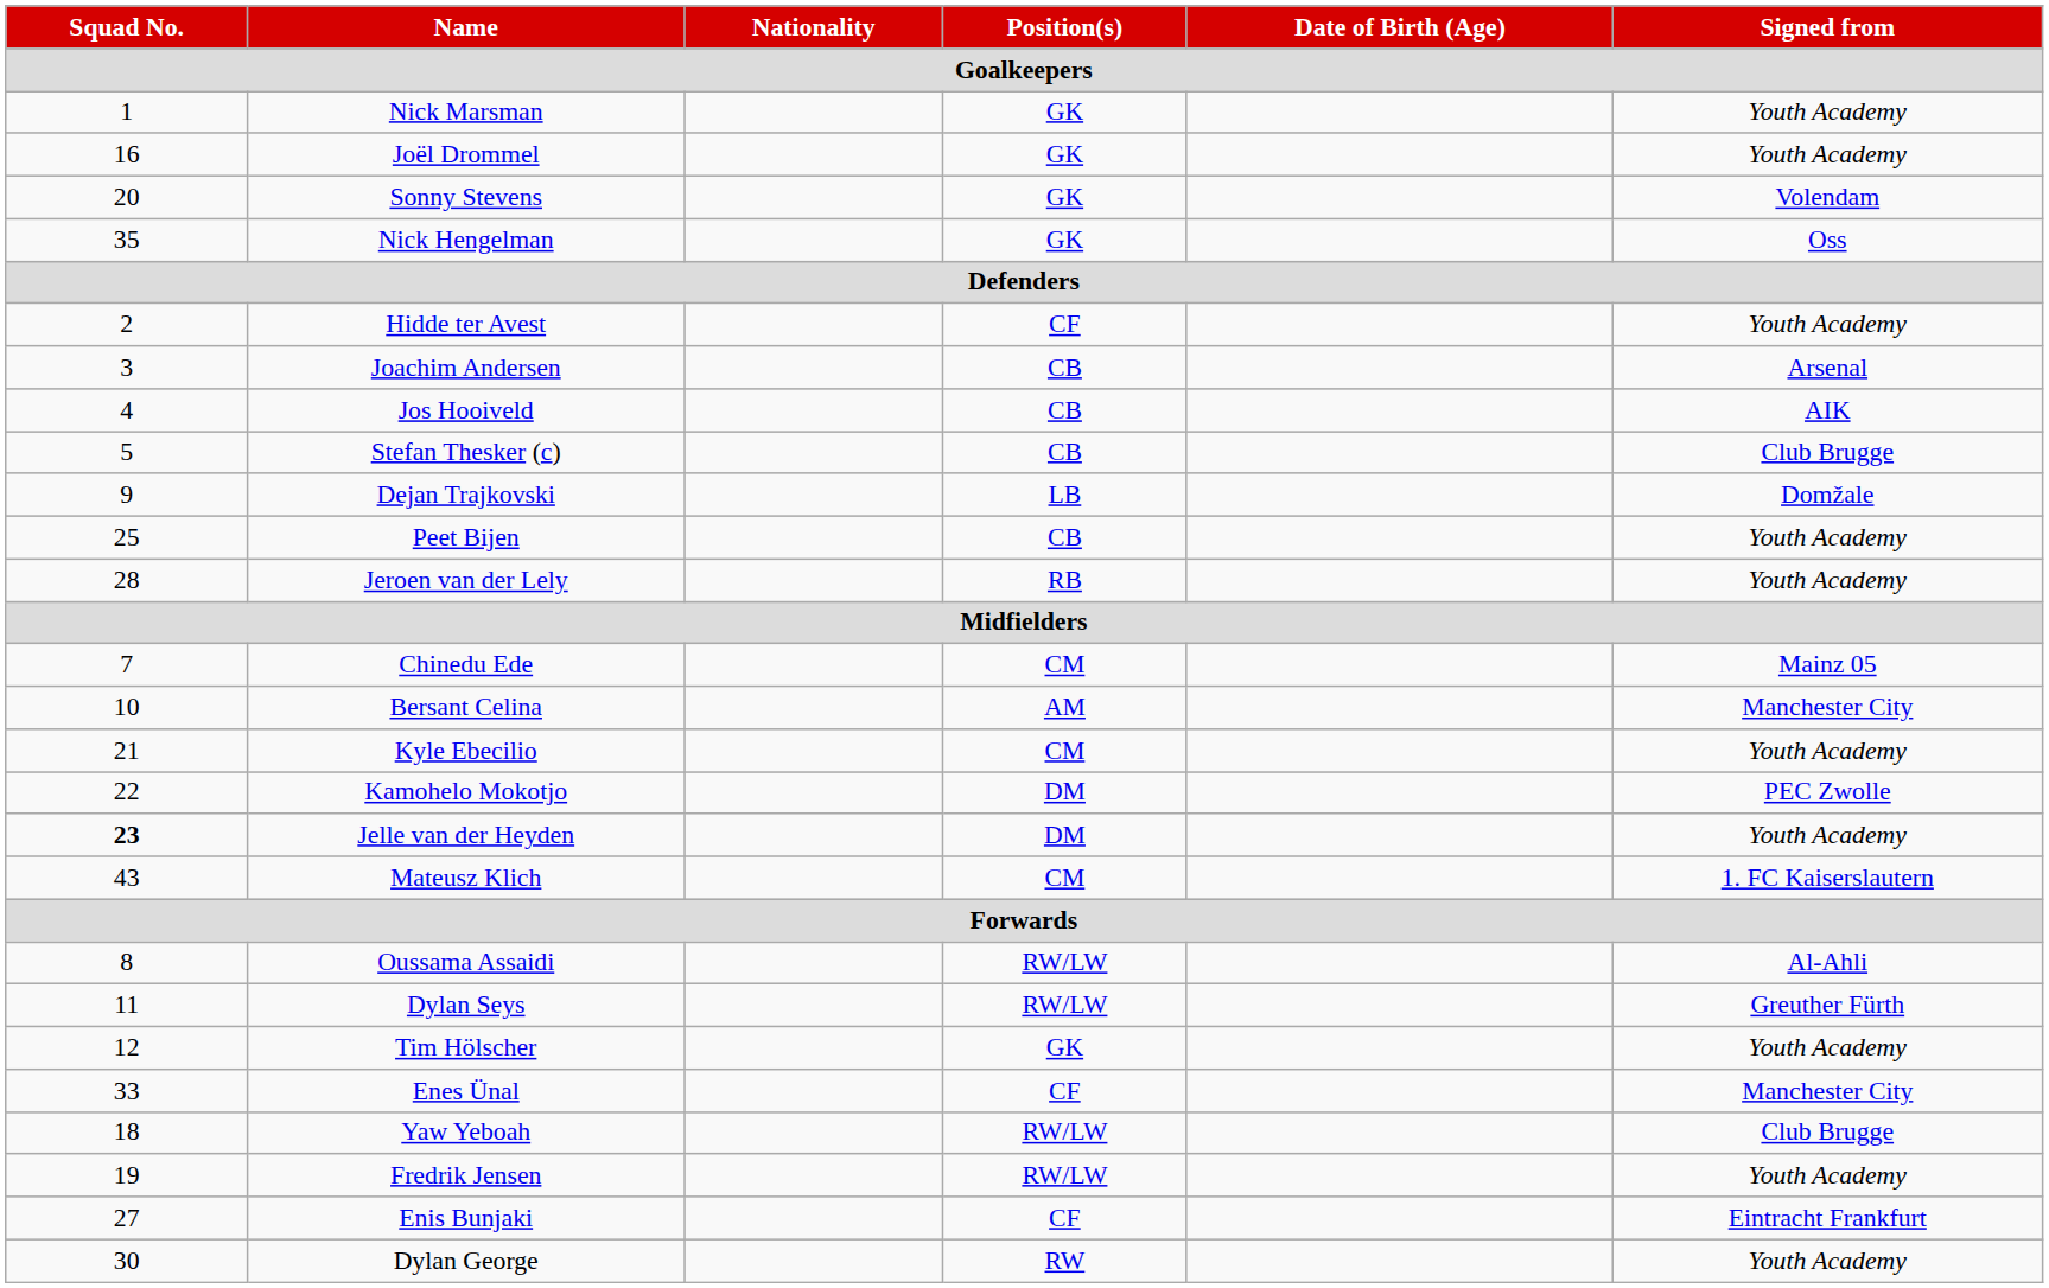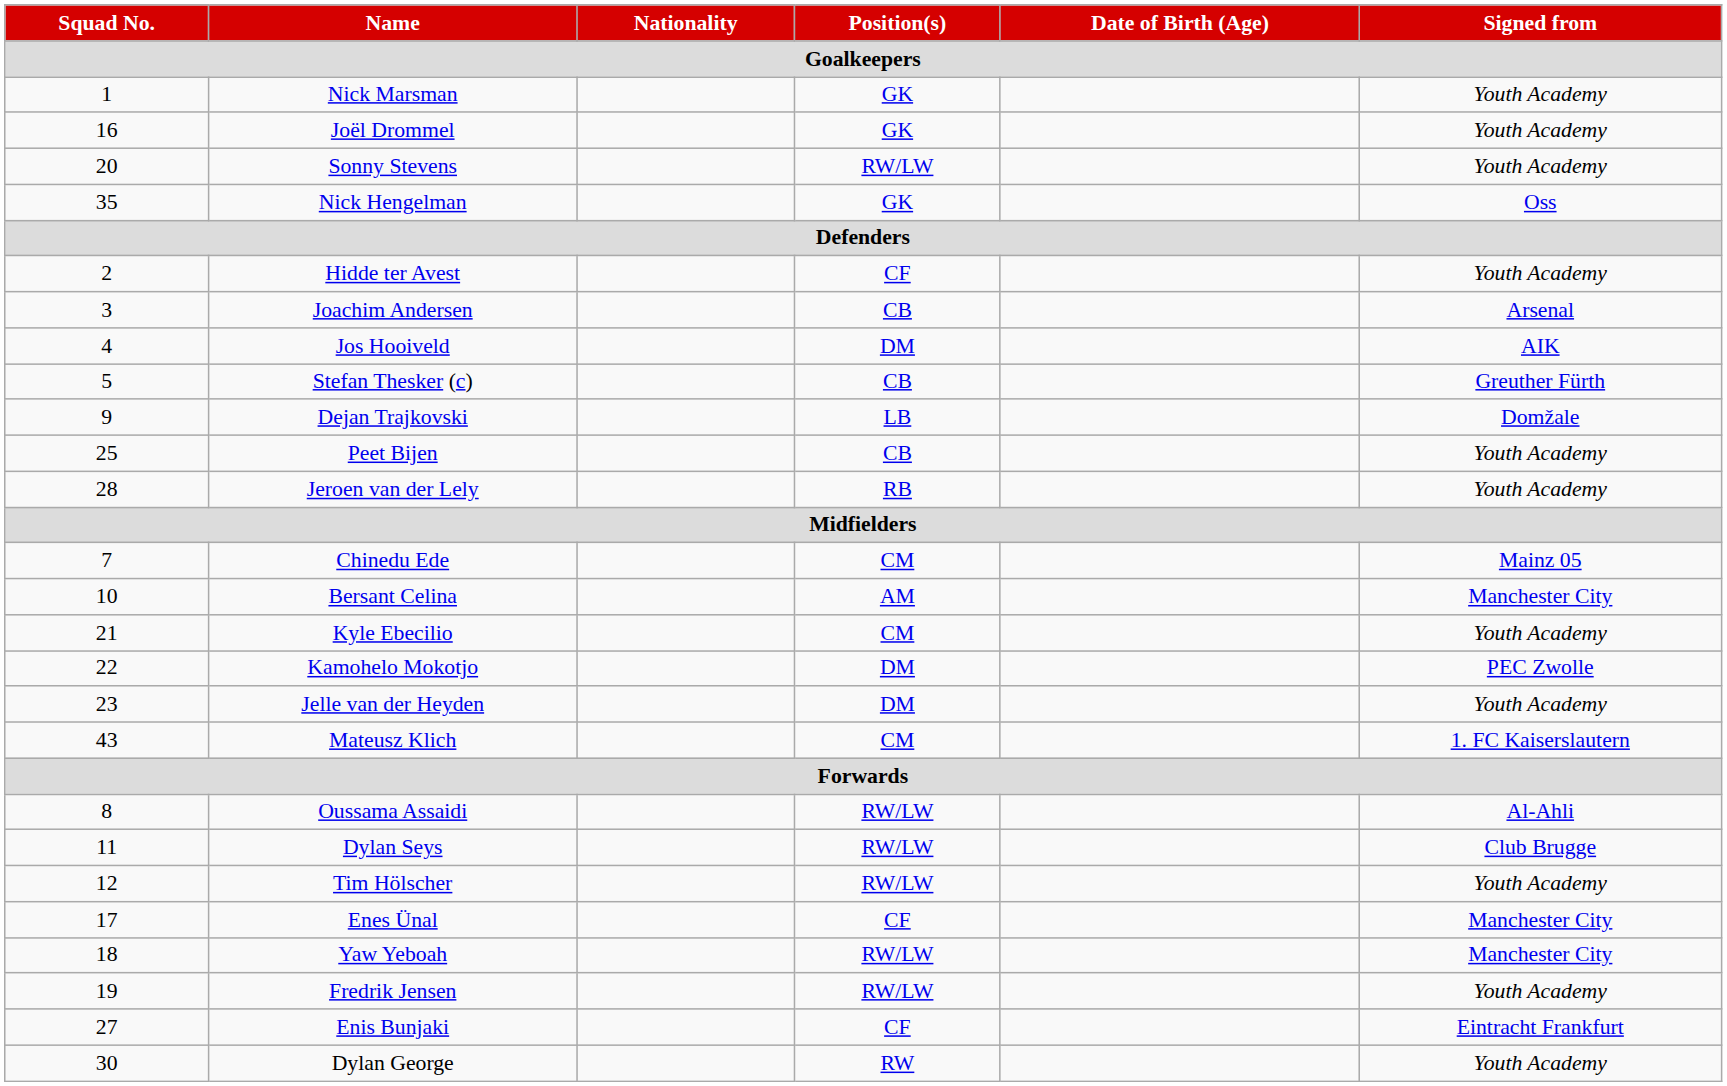Sonny Stevens | Position(s) / Goalkeepers: GK -> RW/LW
Sonny Stevens | Signed from / Goalkeepers: Volendam -> Youth Academy
Jos Hooiveld | Position(s) / Goalkeepers: CB -> DM
Stefan Thesker (c) | Signed from / Goalkeepers: Club Brugge -> Greuther Fürth
Jelle van der Heyden | Squad No. / Goalkeepers: bold -> normal
Dylan Seys | Signed from / Goalkeepers: Greuther Fürth -> Club Brugge
Tim Hölscher | Position(s) / Goalkeepers: GK -> RW/LW
Enes Ünal | Squad No. / Goalkeepers: 33 -> 17
Yaw Yeboah | Signed from / Goalkeepers: Club Brugge -> Manchester City
